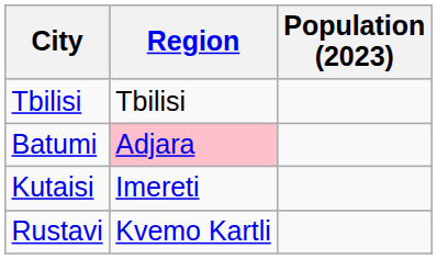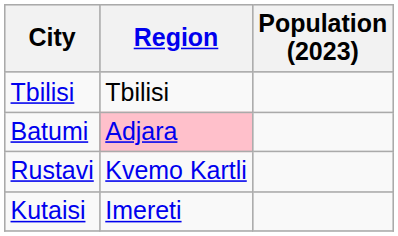rows swapped: Rustavi <-> Kutaisi
